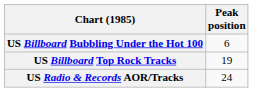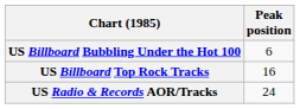US Billboard Top Rock Tracks | Peak position: 19 -> 16
